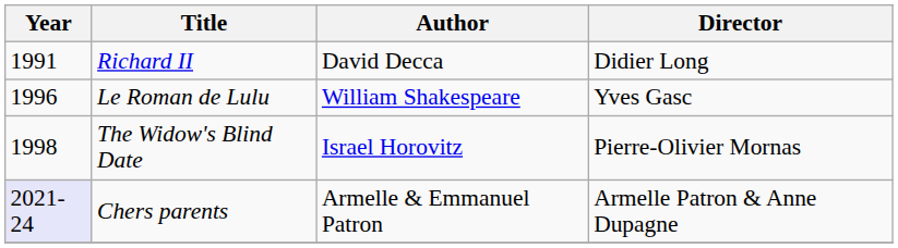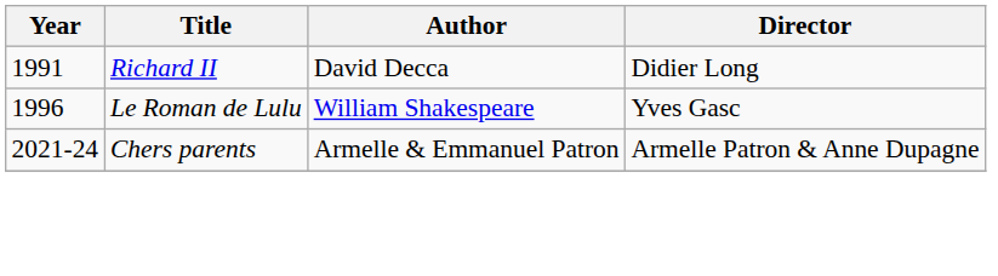- row: 1998 | The Widow's Blind Date | Israel Horovitz | Pierre-Olivier Mornas
Chers parents | Year: lavender background -> no background
